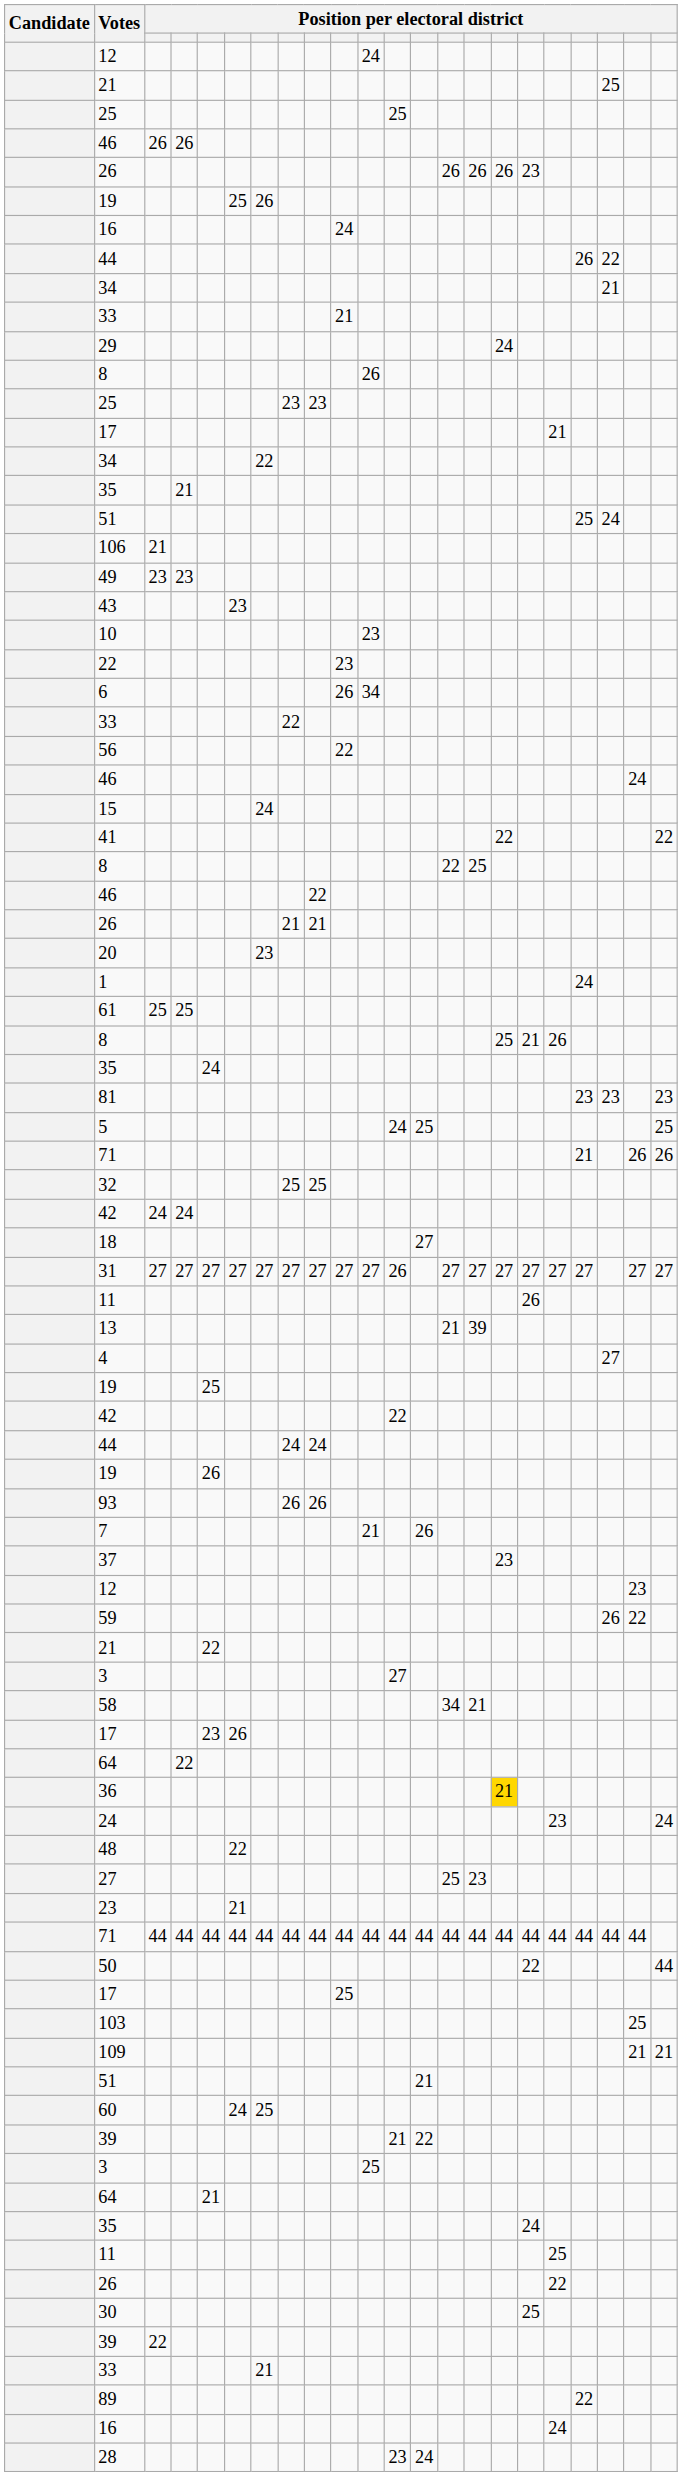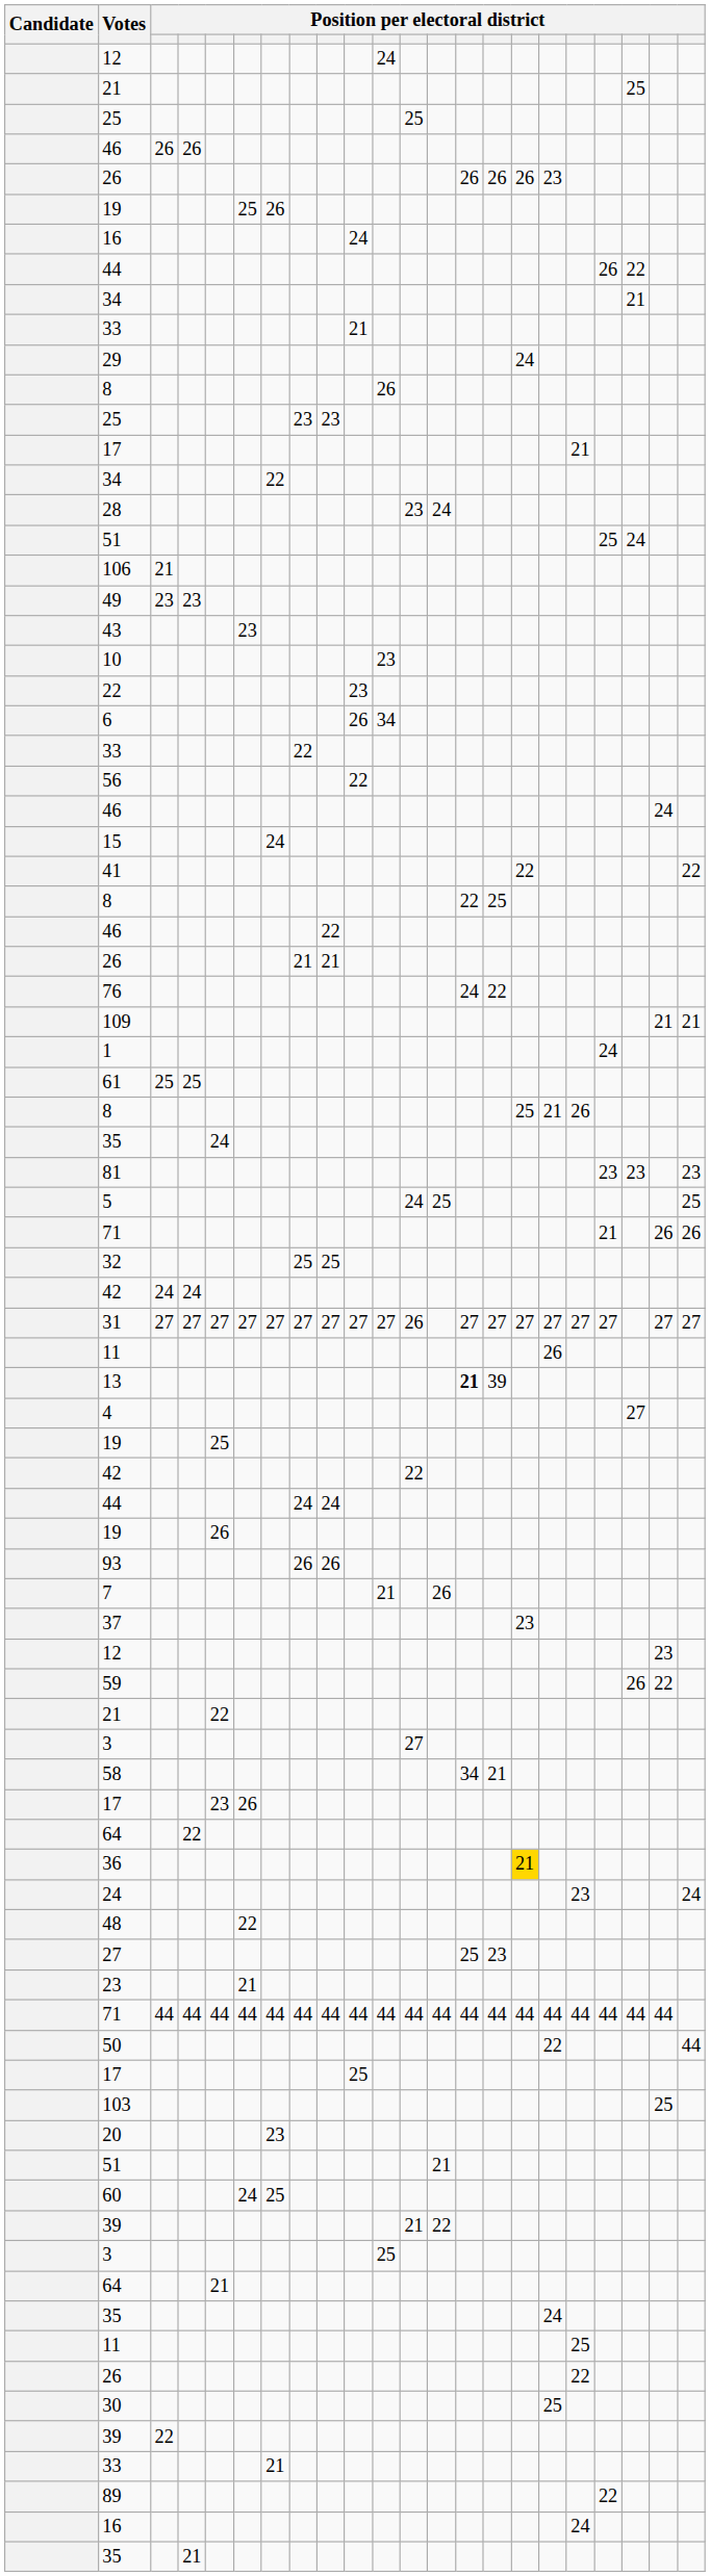rows swapped: 35 / 21 <-> 28
+ row: 76 | 24 | 22
rows swapped: 109 <-> 20
- row: 18 | 27
13 | column 14: normal -> bold
